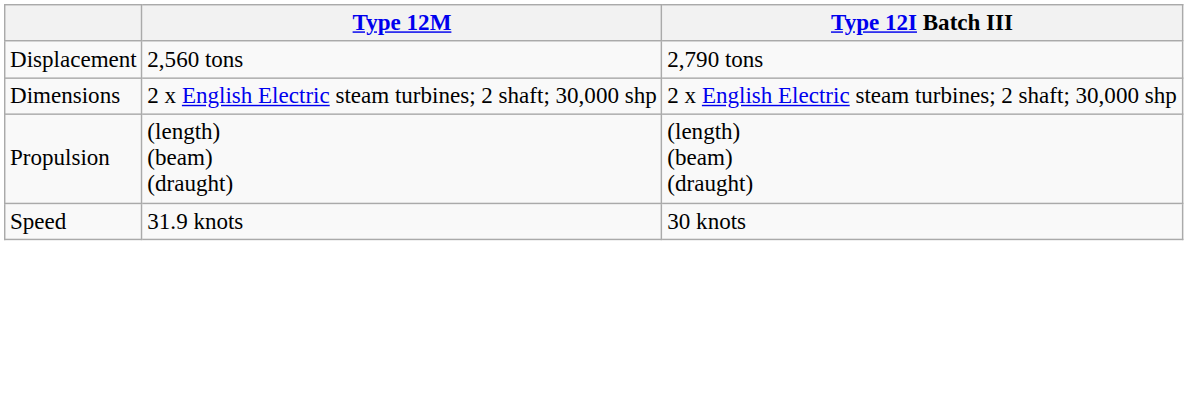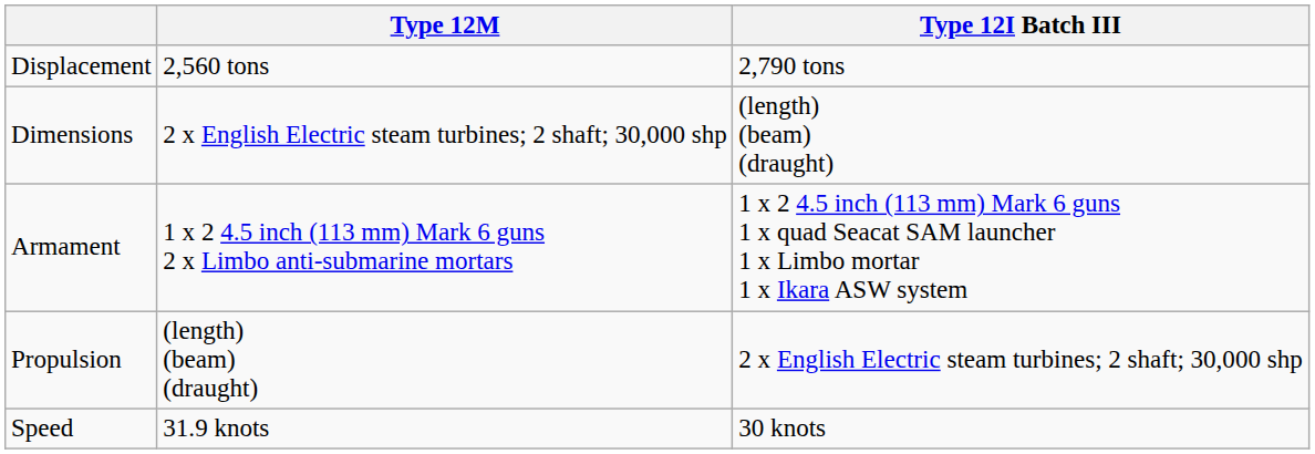Dimensions | Type 12I Batch III: 2 x English Electric steam turbines; 2 shaft; 30,000 shp -> (length) (beam) (draught)
+ row: Armament | 1 x 2 4.5 inch (113 mm) Mark 6 guns 2 x Limbo anti-submarine mortars | 1 x 2 4.5 inch (113 mm) Mark 6 guns 1 x quad Seacat SAM launcher 1 x Limbo mortar 1 x Ikara ASW system
Propulsion | Type 12I Batch III: (length) (beam) (draught) -> 2 x English Electric steam turbines; 2 shaft; 30,000 shp
